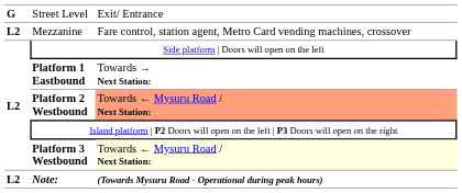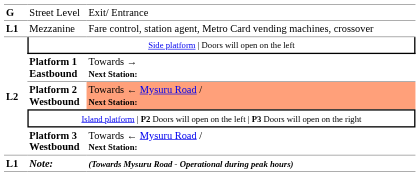Mezzanine | column 1: L2 -> L1
Platform 3 Westbound | column 3: lightyellow background -> no background
Note: | column 1: L2 -> L1
